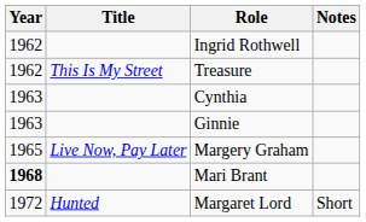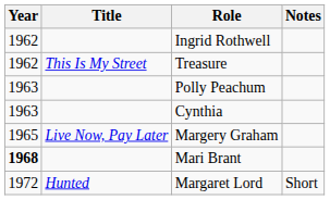+ row: 1963 | Polly Peachum
- row: 1963 | Ginnie
